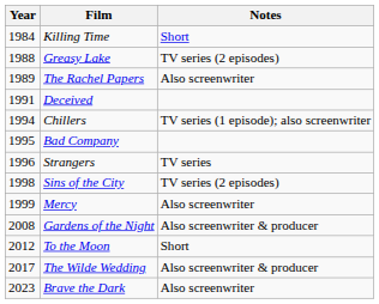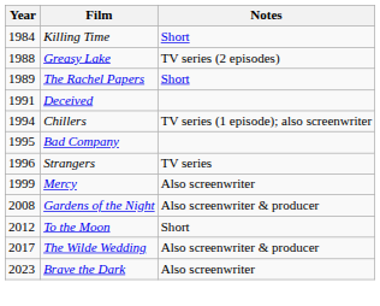The Rachel Papers | Notes: Also screenwriter -> Short
- row: 1998 | Sins of the City | TV series (2 episodes)
